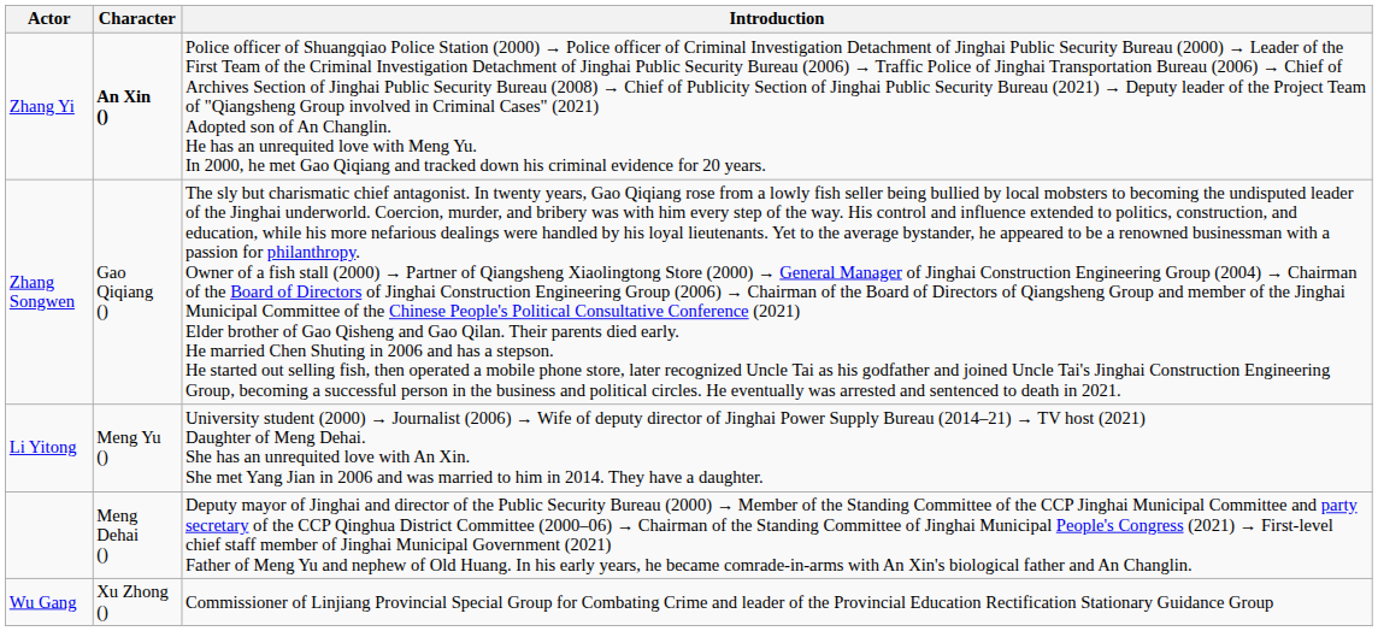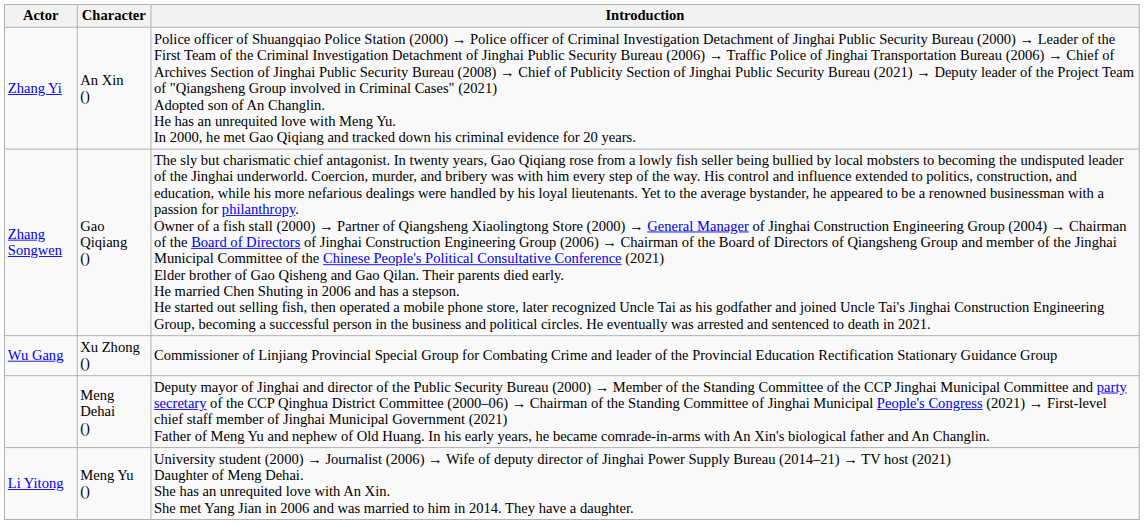Zhang Yi | Character: bold -> normal
rows swapped: Li Yitong <-> Wu Gang
